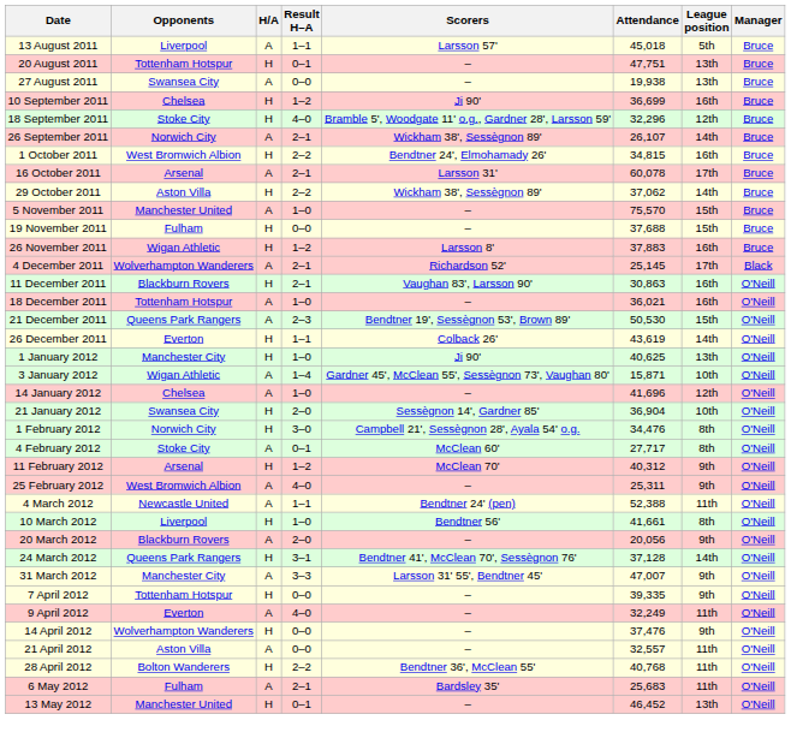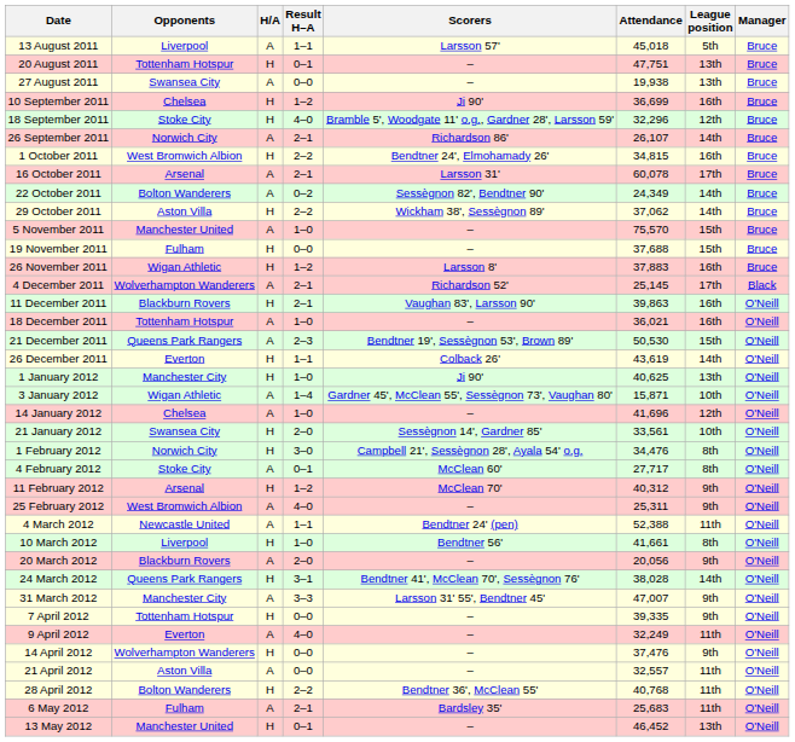26 September 2011 | Scorers: Wickham 38', Sessègnon 89' -> Richardson 86'
+ row: 22 October 2011 | Bolton Wanderers | A | 0–2 | Sessègnon 82', Bendtner 90' | 24,349 | 14th | Bruce
11 December 2011 | Attendance: 30,863 -> 39,863
21 January 2012 | Attendance: 36,904 -> 33,561
24 March 2012 | Attendance: 37,128 -> 38,028
